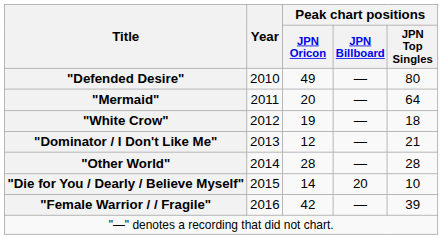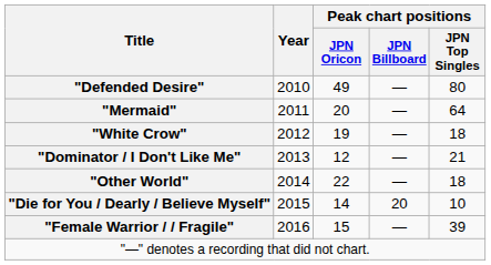"Other World" | Peak chart positions / JPN Oricon: 28 -> 22
"Other World" | Peak chart positions / JPN Top Singles: 28 -> 18
"Female Warrior / / Fragile" | Peak chart positions / JPN Oricon: 42 -> 15
